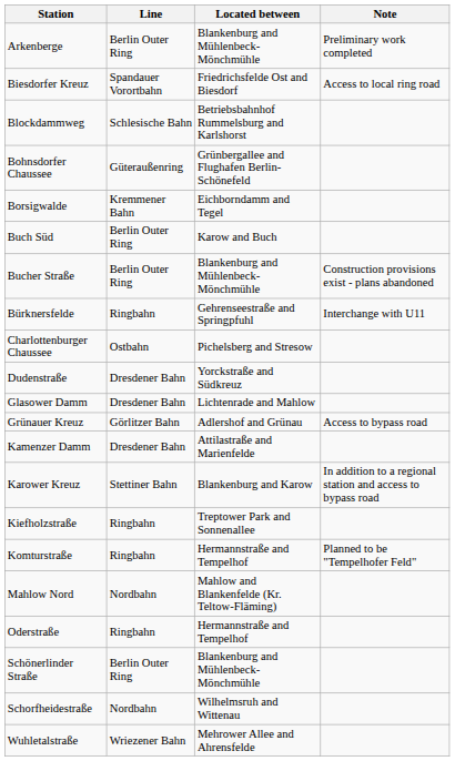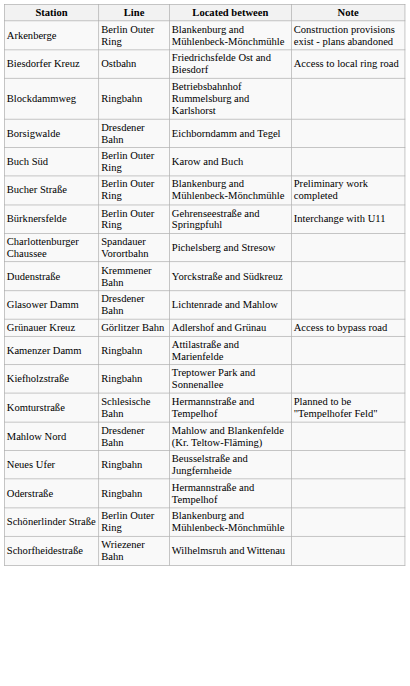Arkenberge | Note: Preliminary work completed -> Construction provisions exist - plans abandoned
Biesdorfer Kreuz | Line: Spandauer Vorortbahn -> Ostbahn
Blockdammweg | Line: Schlesische Bahn -> Ringbahn
- row: Bohnsdorfer Chaussee | Güteraußenring | Grünbergallee and Flughafen Berlin-Schönefeld
Borsigwalde | Line: Kremmener Bahn -> Dresdener Bahn
Bucher Straße | Note: Construction provisions exist - plans abandoned -> Preliminary work completed
Bürknersfelde | Line: Ringbahn -> Berlin Outer Ring
Charlottenburger Chaussee | Line: Ostbahn -> Spandauer Vorortbahn
Dudenstraße | Line: Dresdener Bahn -> Kremmener Bahn
Kamenzer Damm | Line: Dresdener Bahn -> Ringbahn
- row: Karower Kreuz | Stettiner Bahn | Blankenburg and Karow | In addition to a regional station and access to bypass road
Komturstraße | Line: Ringbahn -> Schlesische Bahn
Mahlow Nord | Line: Nordbahn -> Dresdener Bahn
+ row: Neues Ufer | Ringbahn | Beusselstraße and Jungfernheide
Schorfheidestraße | Line: Nordbahn -> Wriezener Bahn
- row: Wuhletalstraße | Wriezener Bahn | Mehrower Allee and Ahrensfelde
